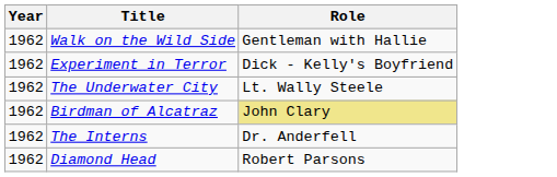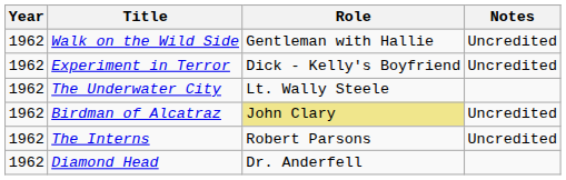+ column: Notes | Uncredited | Uncredited | Uncredited | Uncredited
The Interns | Role: Dr. Anderfell -> Robert Parsons
Diamond Head | Role: Robert Parsons -> Dr. Anderfell
